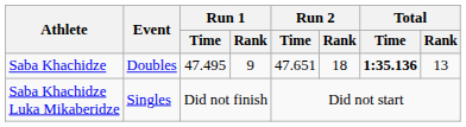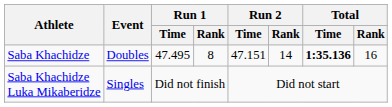Saba Khachidze | Run 1 / Rank: 9 -> 8
Saba Khachidze | Run 2 / Time: 47.651 -> 47.151
Saba Khachidze | Run 2 / Rank: 18 -> 14
Saba Khachidze | Total / Rank: 13 -> 16
